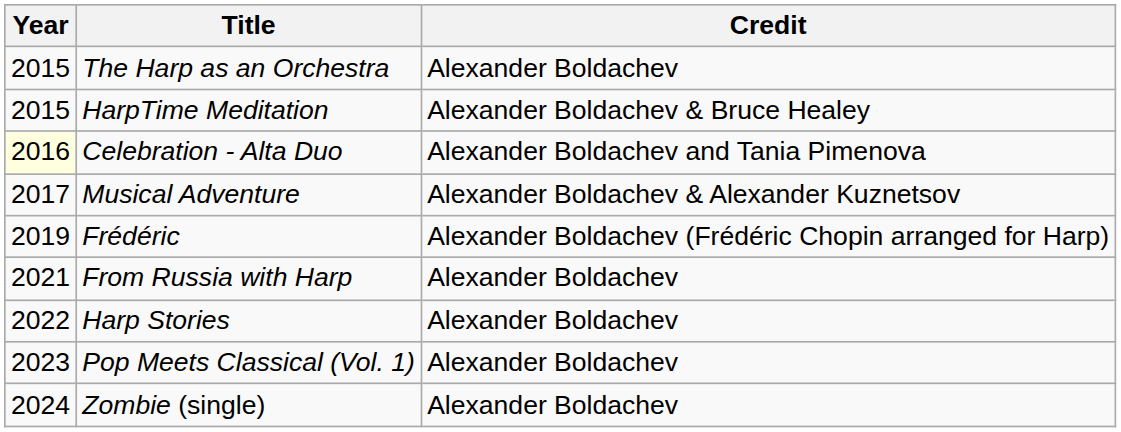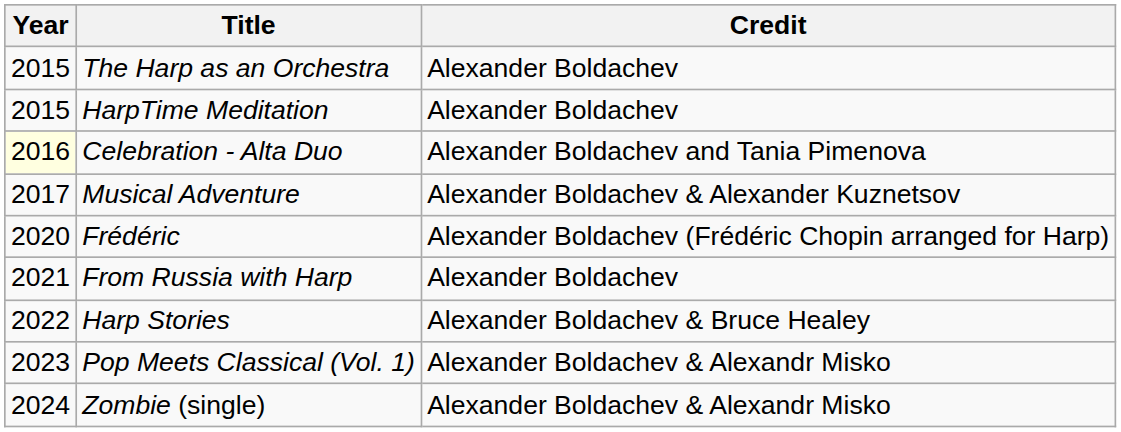HarpTime Meditation | Credit: Alexander Boldachev & Bruce Healey -> Alexander Boldachev
Frédéric | Year: 2019 -> 2020
Harp Stories | Credit: Alexander Boldachev -> Alexander Boldachev & Bruce Healey
Pop Meets Classical (Vol. 1) | Credit: Alexander Boldachev -> Alexander Boldachev & Alexandr Misko
Zombie (single) | Credit: Alexander Boldachev -> Alexander Boldachev & Alexandr Misko
